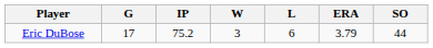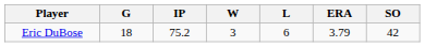Eric DuBose | G: 17 -> 18
Eric DuBose | SO: 44 -> 42
